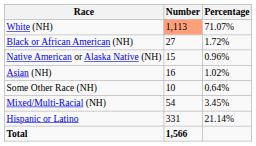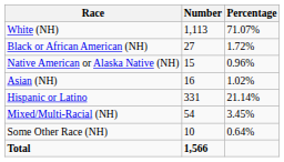White (NH) | Number: lightsalmon background -> no background
rows swapped: Some Other Race (NH) <-> Hispanic or Latino
